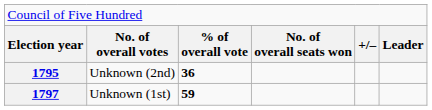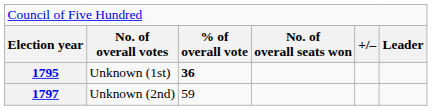1795 | column 2: Unknown (2nd) -> Unknown (1st)
1797 | column 2: Unknown (1st) -> Unknown (2nd)
1797 | column 3: bold -> normal
